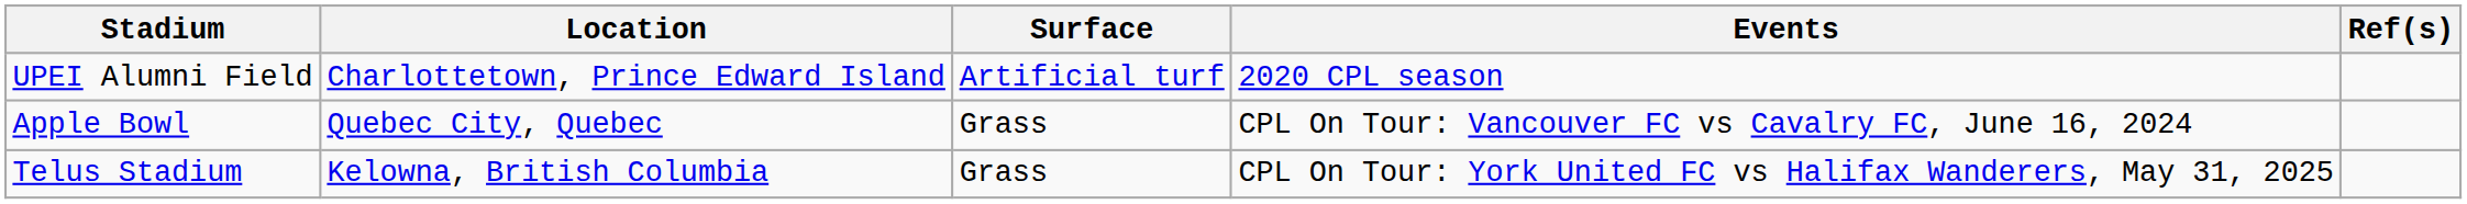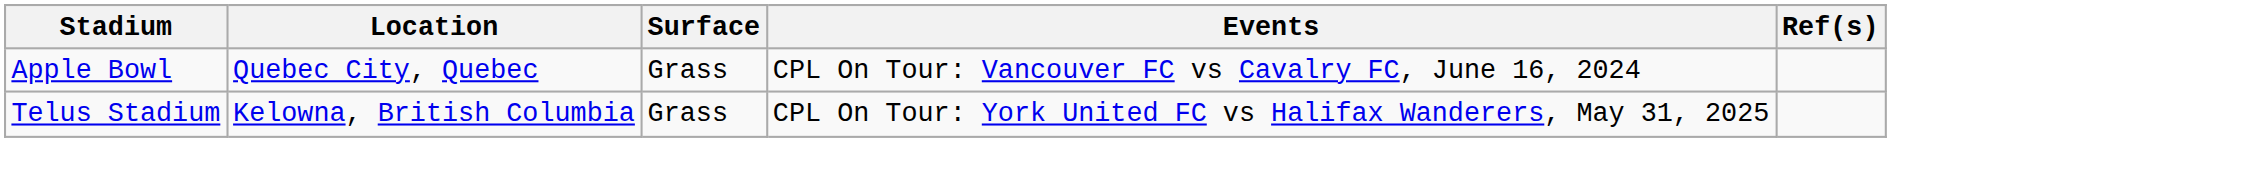- row: UPEI Alumni Field | Charlottetown, Prince Edward Island | Artificial turf | 2020 CPL season
